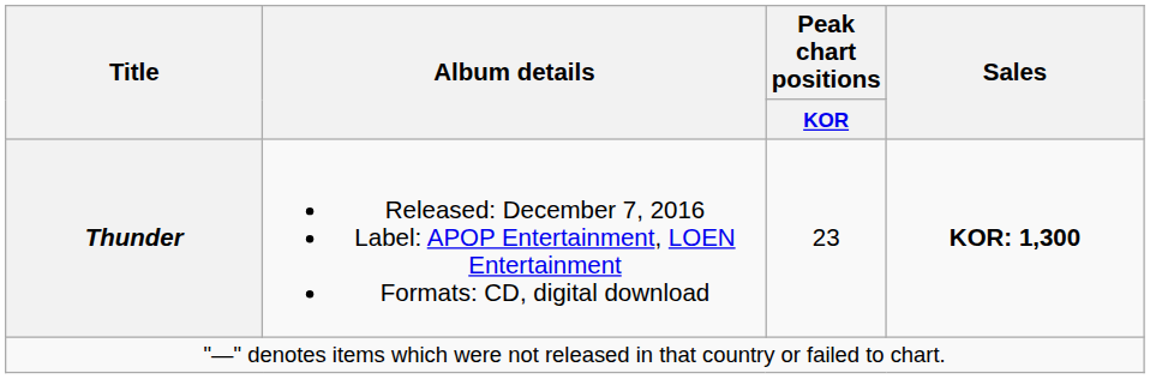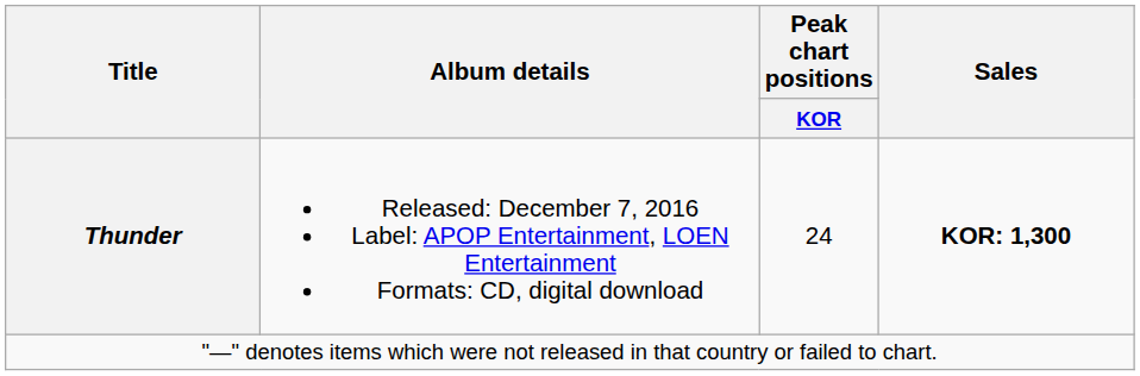Thunder | Peak chart positions / KOR: 23 -> 24
